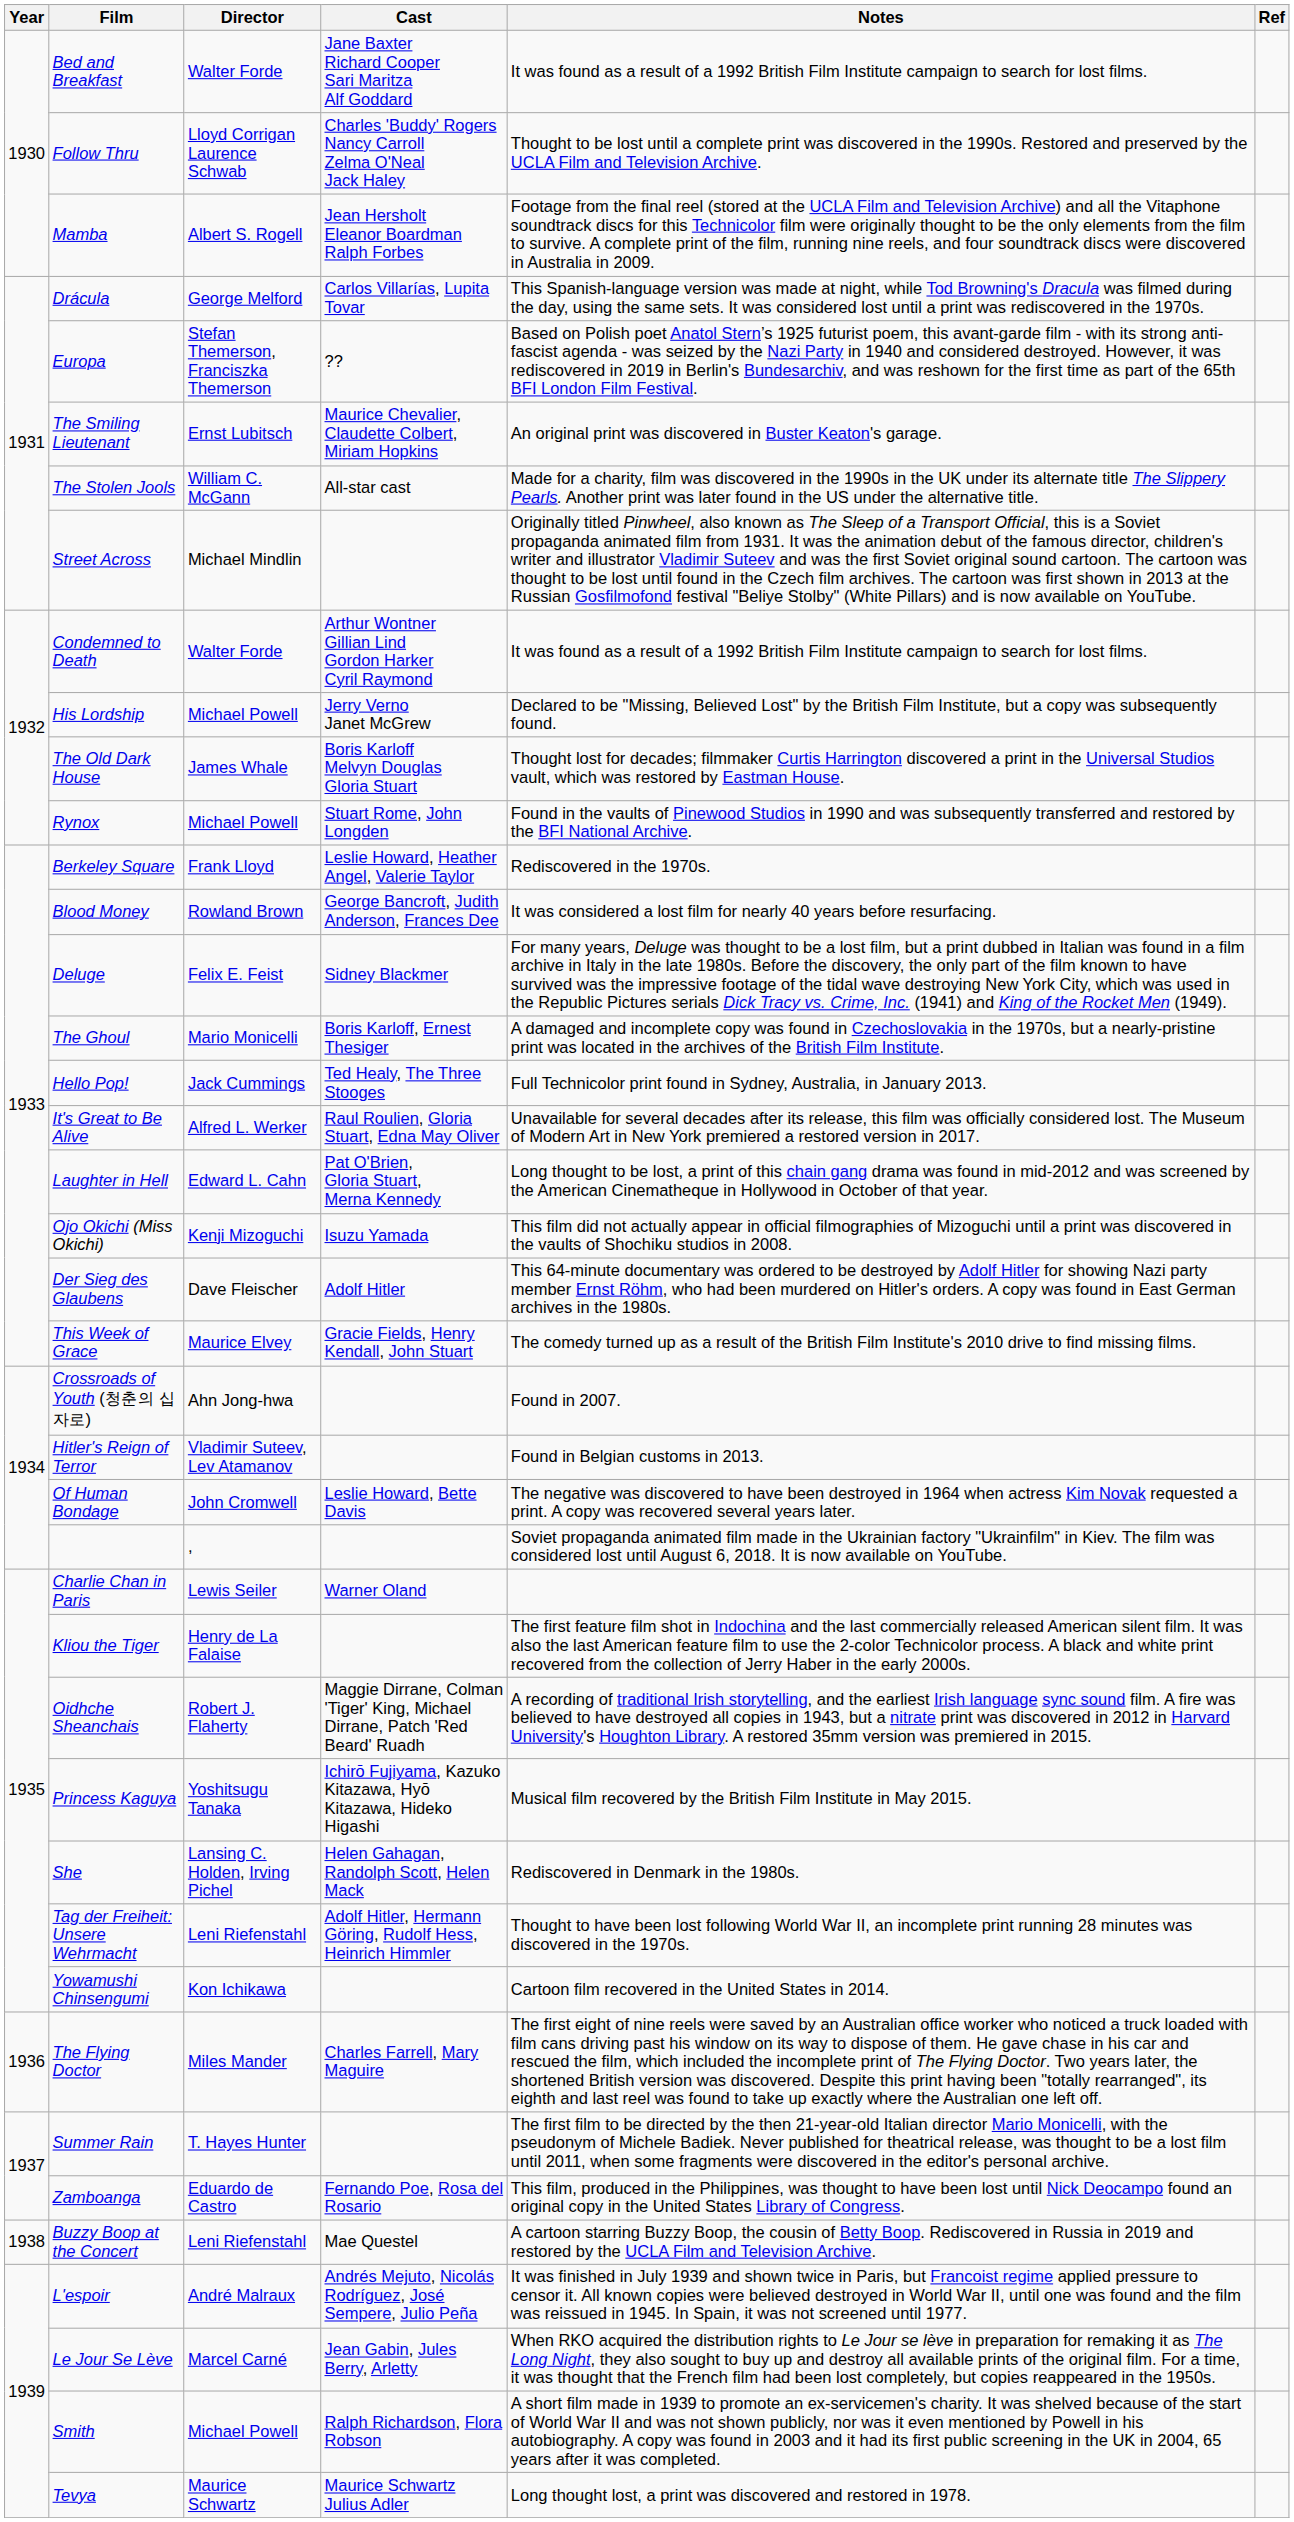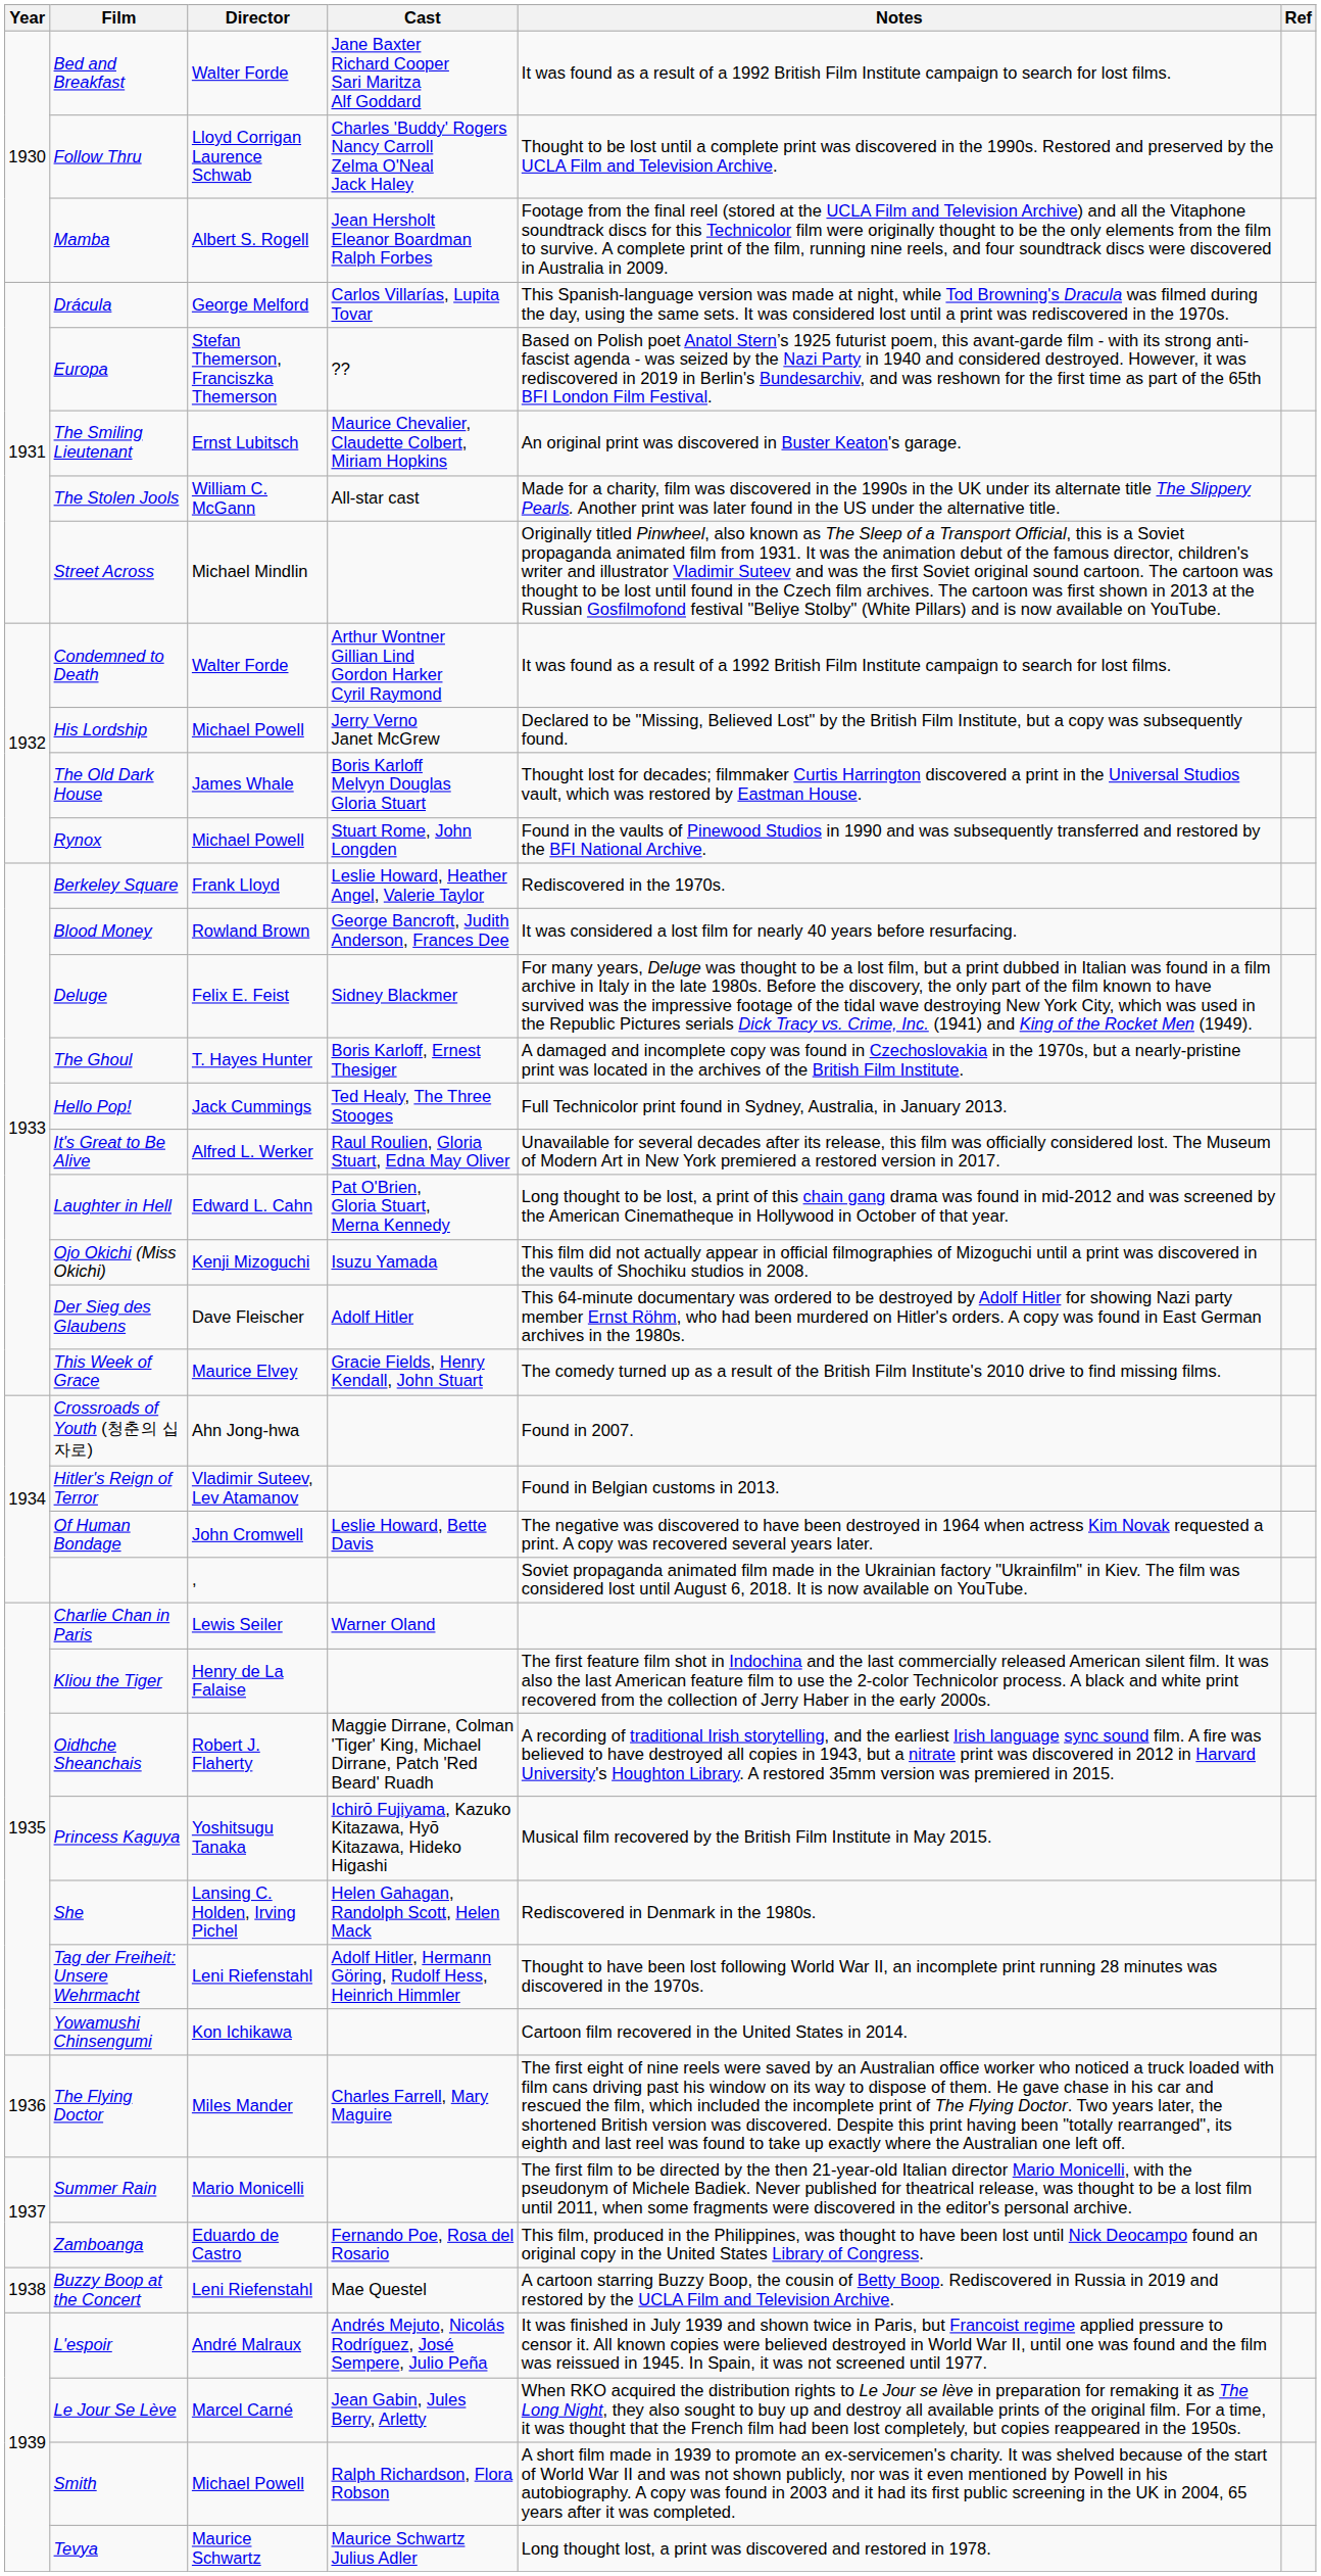The Ghoul | Director: Mario Monicelli -> T. Hayes Hunter
Summer Rain | Director: T. Hayes Hunter -> Mario Monicelli
